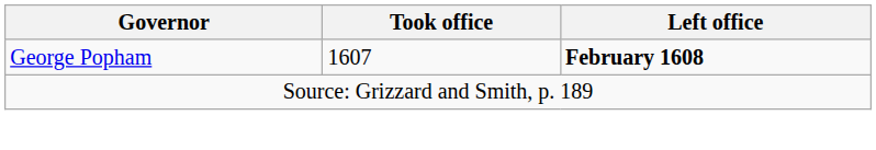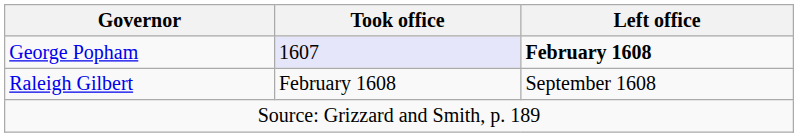George Popham | Took office: no background -> lavender background
+ row: Raleigh Gilbert | February 1608 | September 1608
